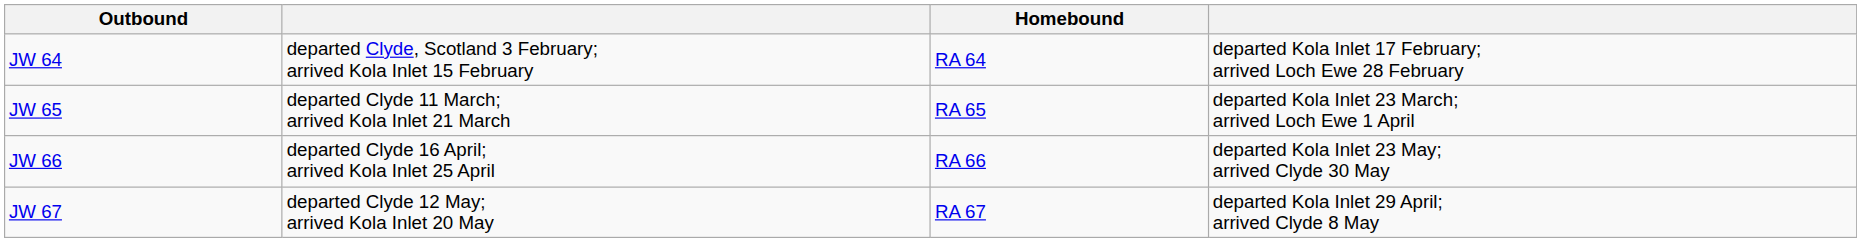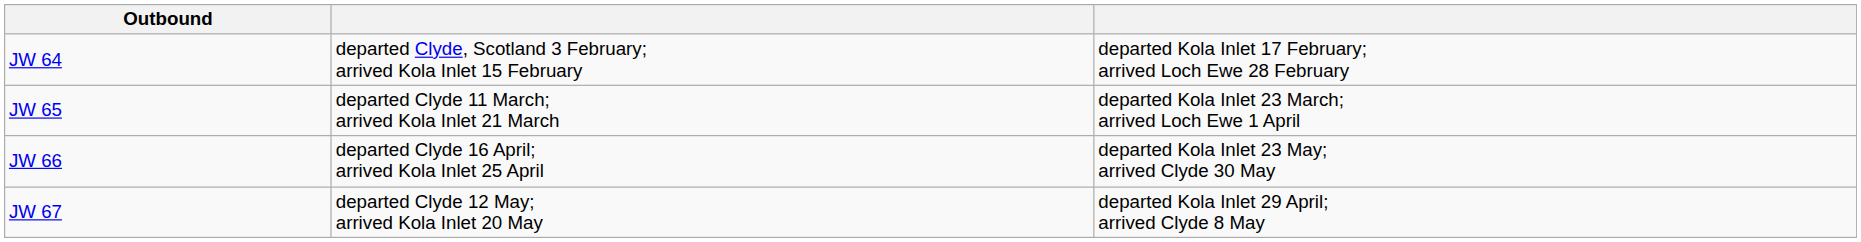- column: Homebound | RA 64 | RA 65 | RA 66 | RA 67
